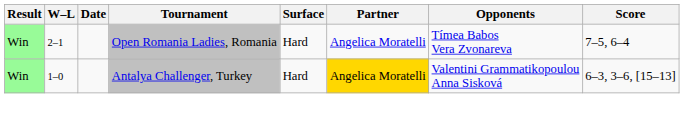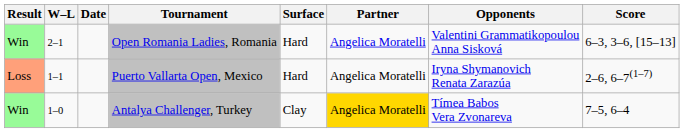Open Romania Ladies, Romania | Opponents: Tímea Babos Vera Zvonareva -> Valentini Grammatikopoulou Anna Sisková
Open Romania Ladies, Romania | Score: 7–5, 6–4 -> 6–3, 3–6, [15–13]
+ row: Loss | 1–1 | Puerto Vallarta Open, Mexico | Hard | Angelica Moratelli | Iryna Shymanovich Renata Zarazúa | 2–6, 6–7(1–7)
Antalya Challenger, Turkey | Surface: Hard -> Clay
Antalya Challenger, Turkey | Opponents: Valentini Grammatikopoulou Anna Sisková -> Tímea Babos Vera Zvonareva
Antalya Challenger, Turkey | Score: 6–3, 3–6, [15–13] -> 7–5, 6–4
